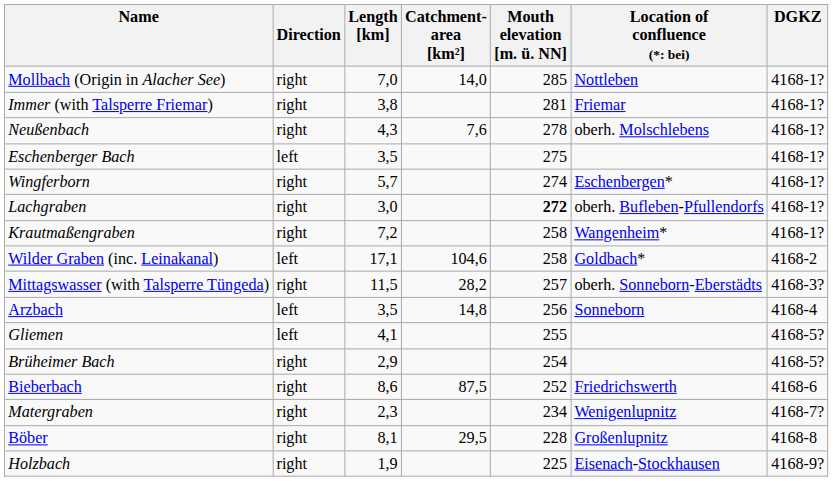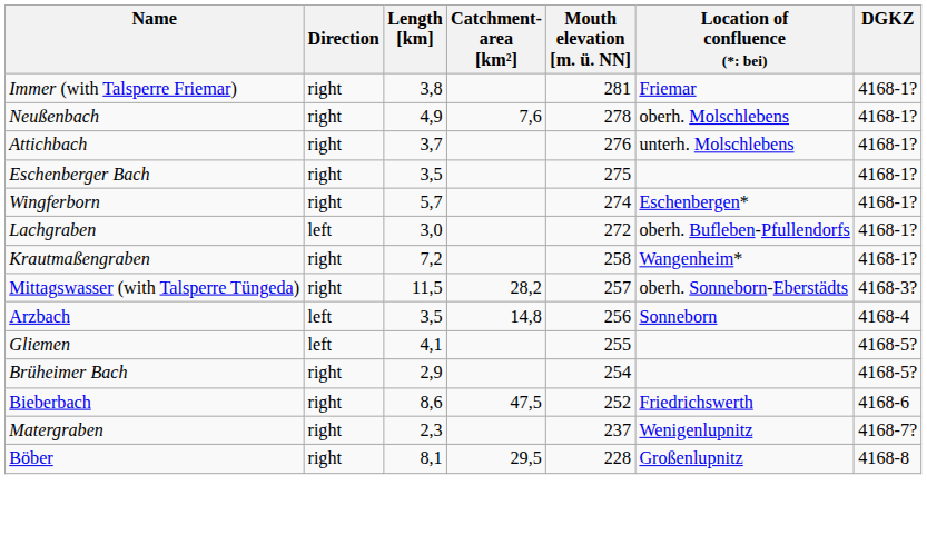- row: Mollbach (Origin in Alacher See) | right | 7,0 | 14,0 | 285 | Nottleben | 4168-1?
Neußenbach | Length [km]: 4,3 -> 4,9
+ row: Attichbach | right | 3,7 | 276 | unterh. Molschlebens | 4168-1?
Eschenberger Bach | Direction: left -> right
Lachgraben | Direction: right -> left
Lachgraben | Mouth elevation [m. ü. NN]: bold -> normal
- row: Wilder Graben (inc. Leinakanal) | left | 17,1 | 104,6 | 258 | Goldbach* | 4168-2
Bieberbach | Catchment- area [km²]: 87,5 -> 47,5
Matergraben | Mouth elevation [m. ü. NN]: 234 -> 237
- row: Holzbach | right | 1,9 | 225 | Eisenach-Stockhausen | 4168-9?
